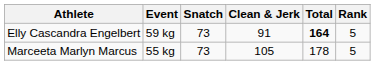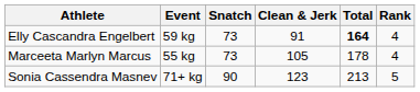Elly Cascandra Engelbert | Rank: 5 -> 4
Marceeta Marlyn Marcus | Rank: 5 -> 4
+ row: Sonia Cassendra Masnev | 71+ kg | 90 | 123 | 213 | 5
